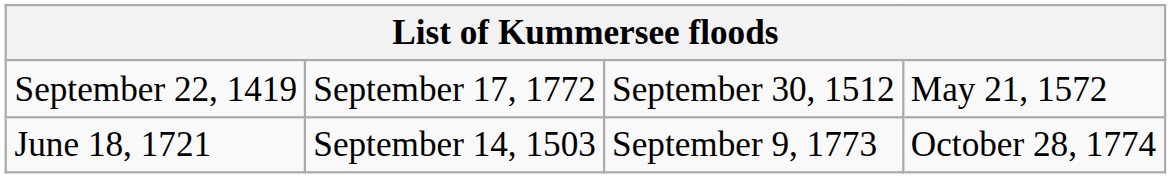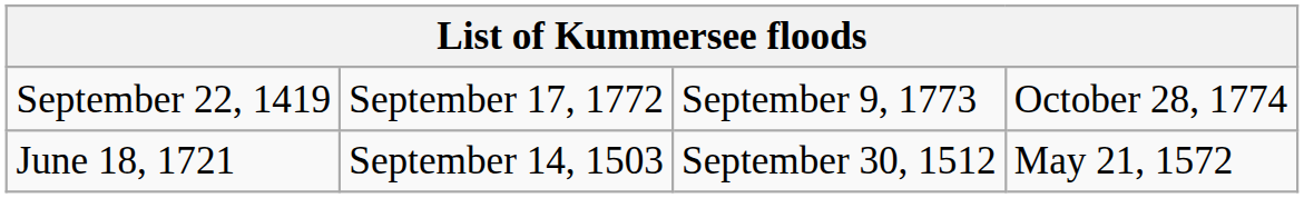September 22, 1419 | column 3: September 30, 1512 -> September 9, 1773
September 22, 1419 | column 4: May 21, 1572 -> October 28, 1774
June 18, 1721 | column 3: September 9, 1773 -> September 30, 1512
June 18, 1721 | column 4: October 28, 1774 -> May 21, 1572
